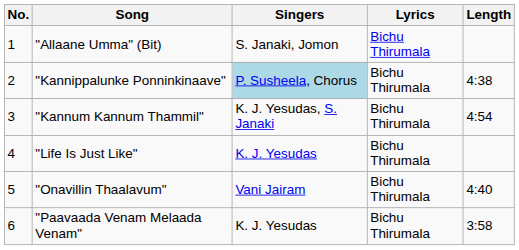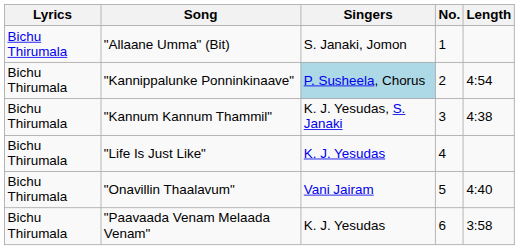columns swapped: No. <-> Lyrics
"Kannippalunke Ponninkinaave" | Length: 4:38 -> 4:54
"Kannum Kannum Thammil" | Length: 4:54 -> 4:38
